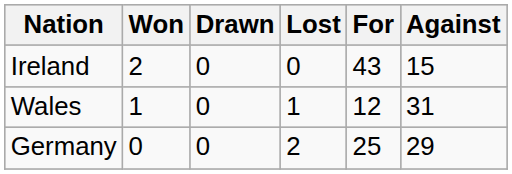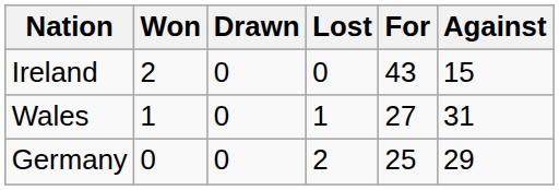Wales | For: 12 -> 27
